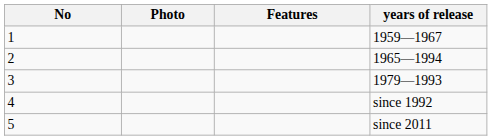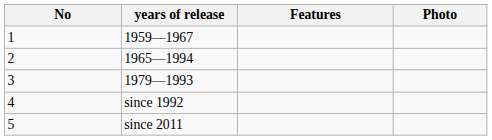columns swapped: years of release <-> Photo
